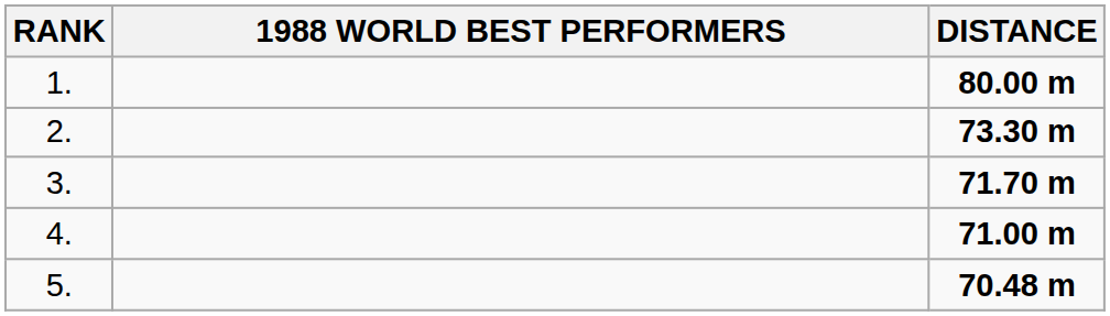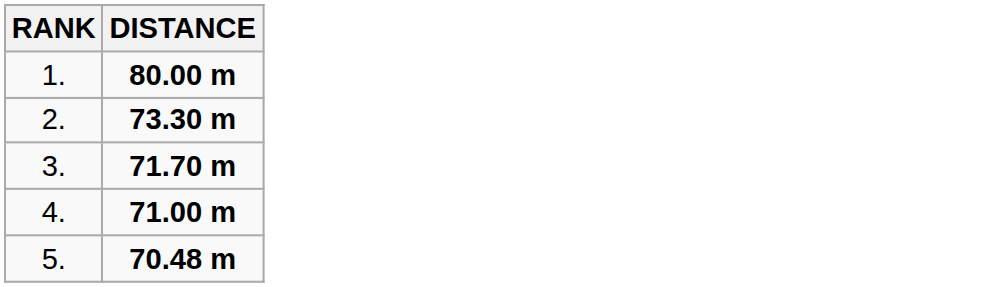- column: 1988 WORLD BEST PERFORMERS
